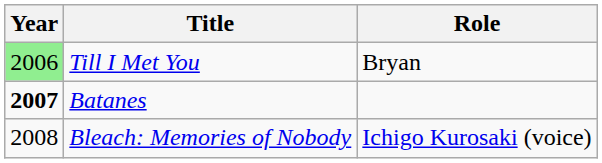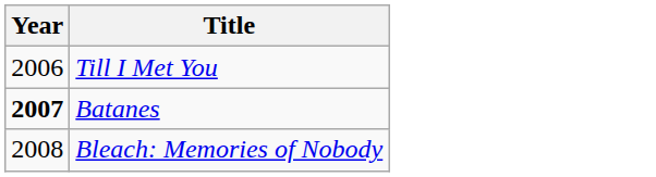- column: Role | Bryan | Ichigo Kurosaki (voice)
Till I Met You | Year: lightgreen background -> no background
